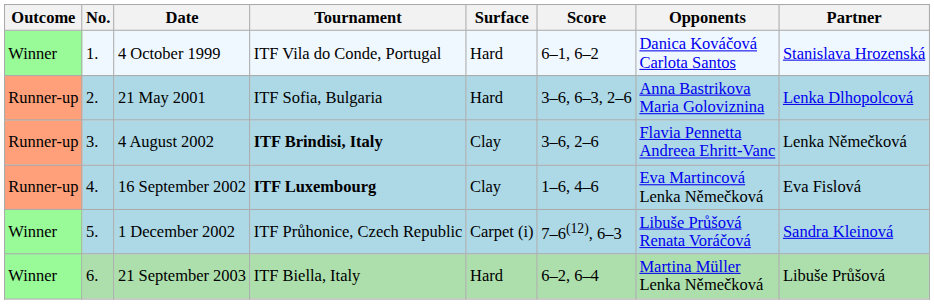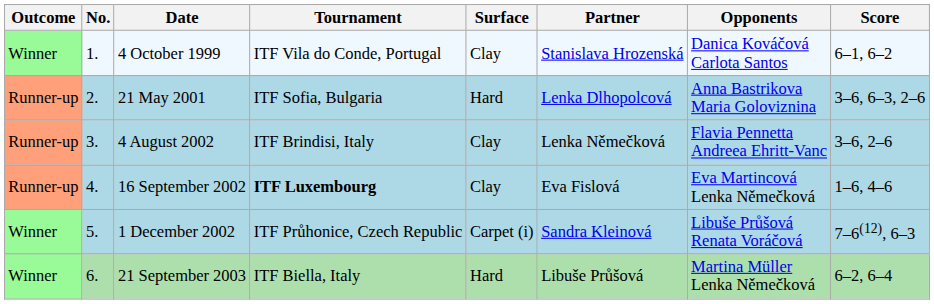columns swapped: Partner <-> Score
4 October 1999 | Surface: Hard -> Clay
4 August 2002 | Tournament: bold -> normal
